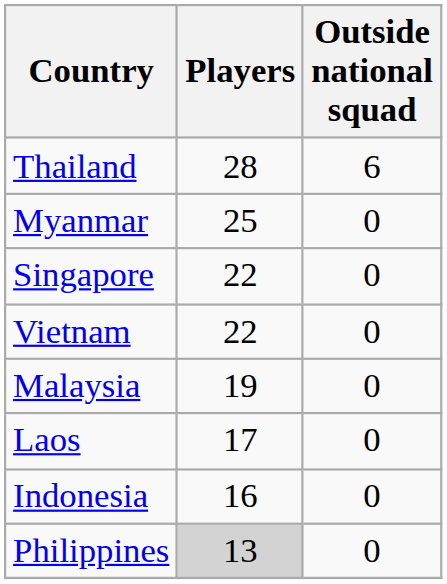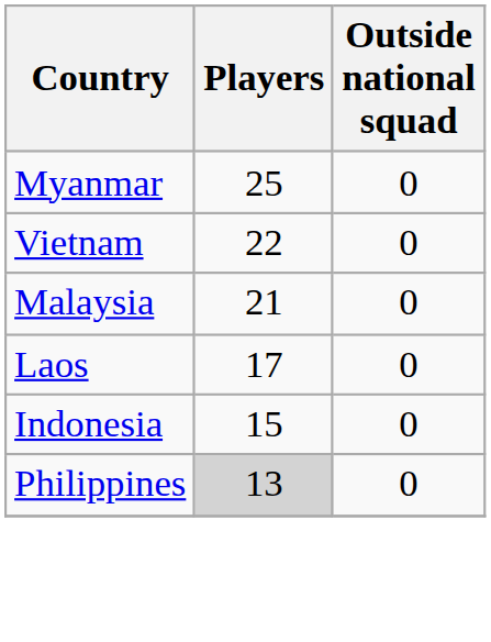- row: Thailand | 28 | 6
- row: Singapore | 22 | 0
Malaysia | Players: 19 -> 21
Indonesia | Players: 16 -> 15
